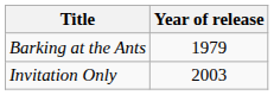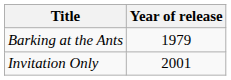Invitation Only | Year of release: 2003 -> 2001
